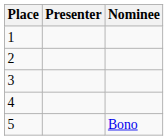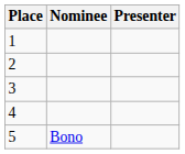columns swapped: Nominee <-> Presenter
